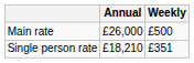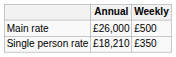Single person rate | Weekly: £351 -> £350
